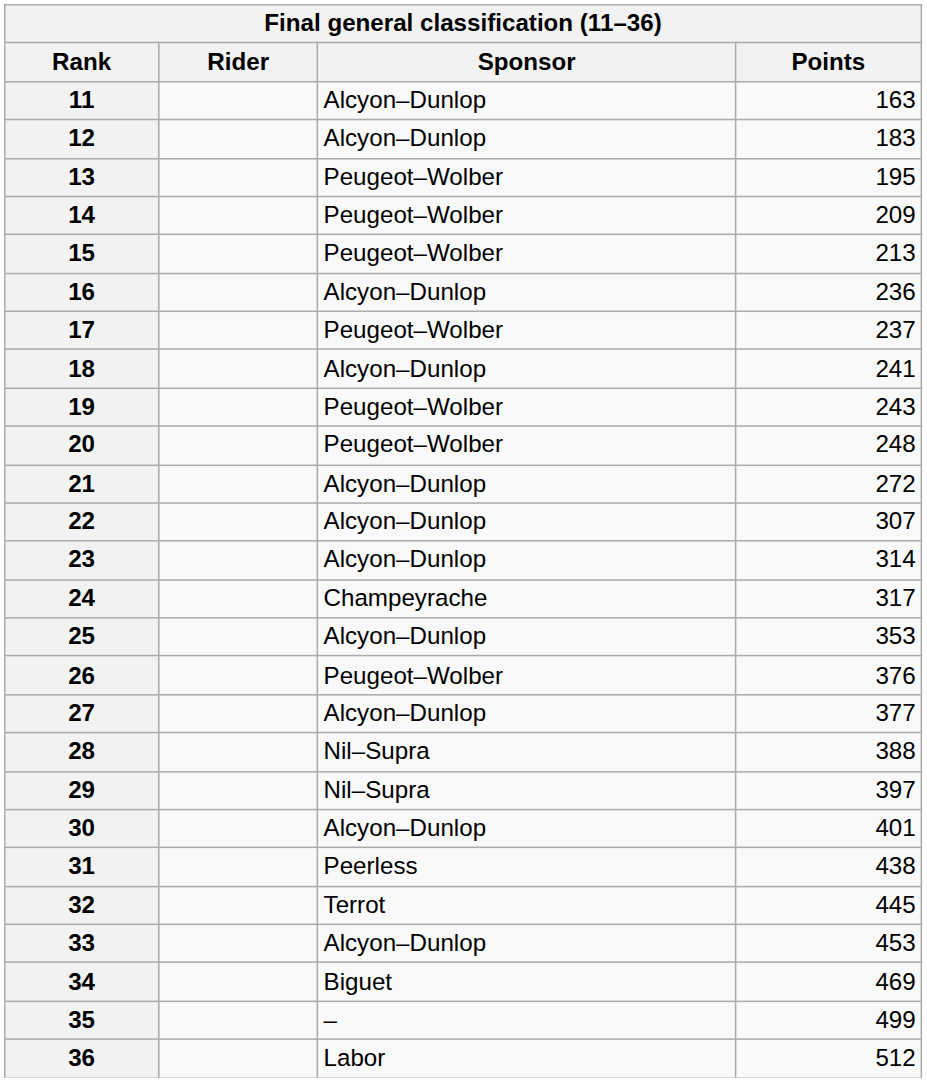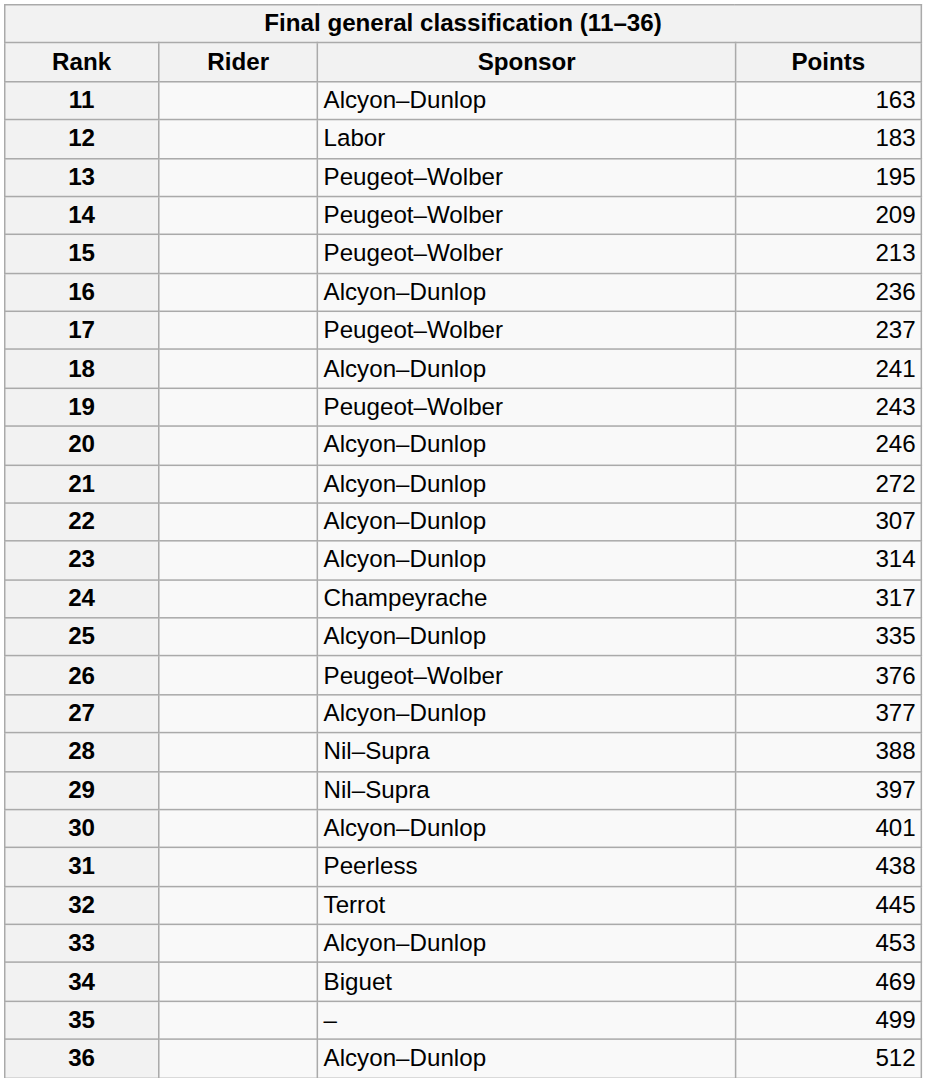12 | Sponsor: Alcyon–Dunlop -> Labor
20 | Sponsor: Peugeot–Wolber -> Alcyon–Dunlop
20 | Points: 248 -> 246
25 | Points: 353 -> 335
36 | Sponsor: Labor -> Alcyon–Dunlop
